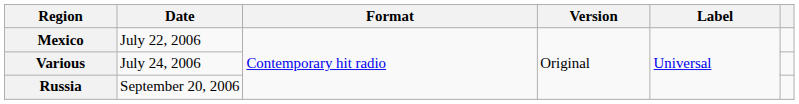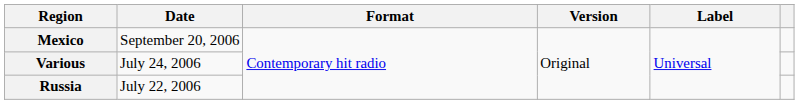Mexico | Date: July 22, 2006 -> September 20, 2006
Russia | Date: September 20, 2006 -> July 22, 2006
